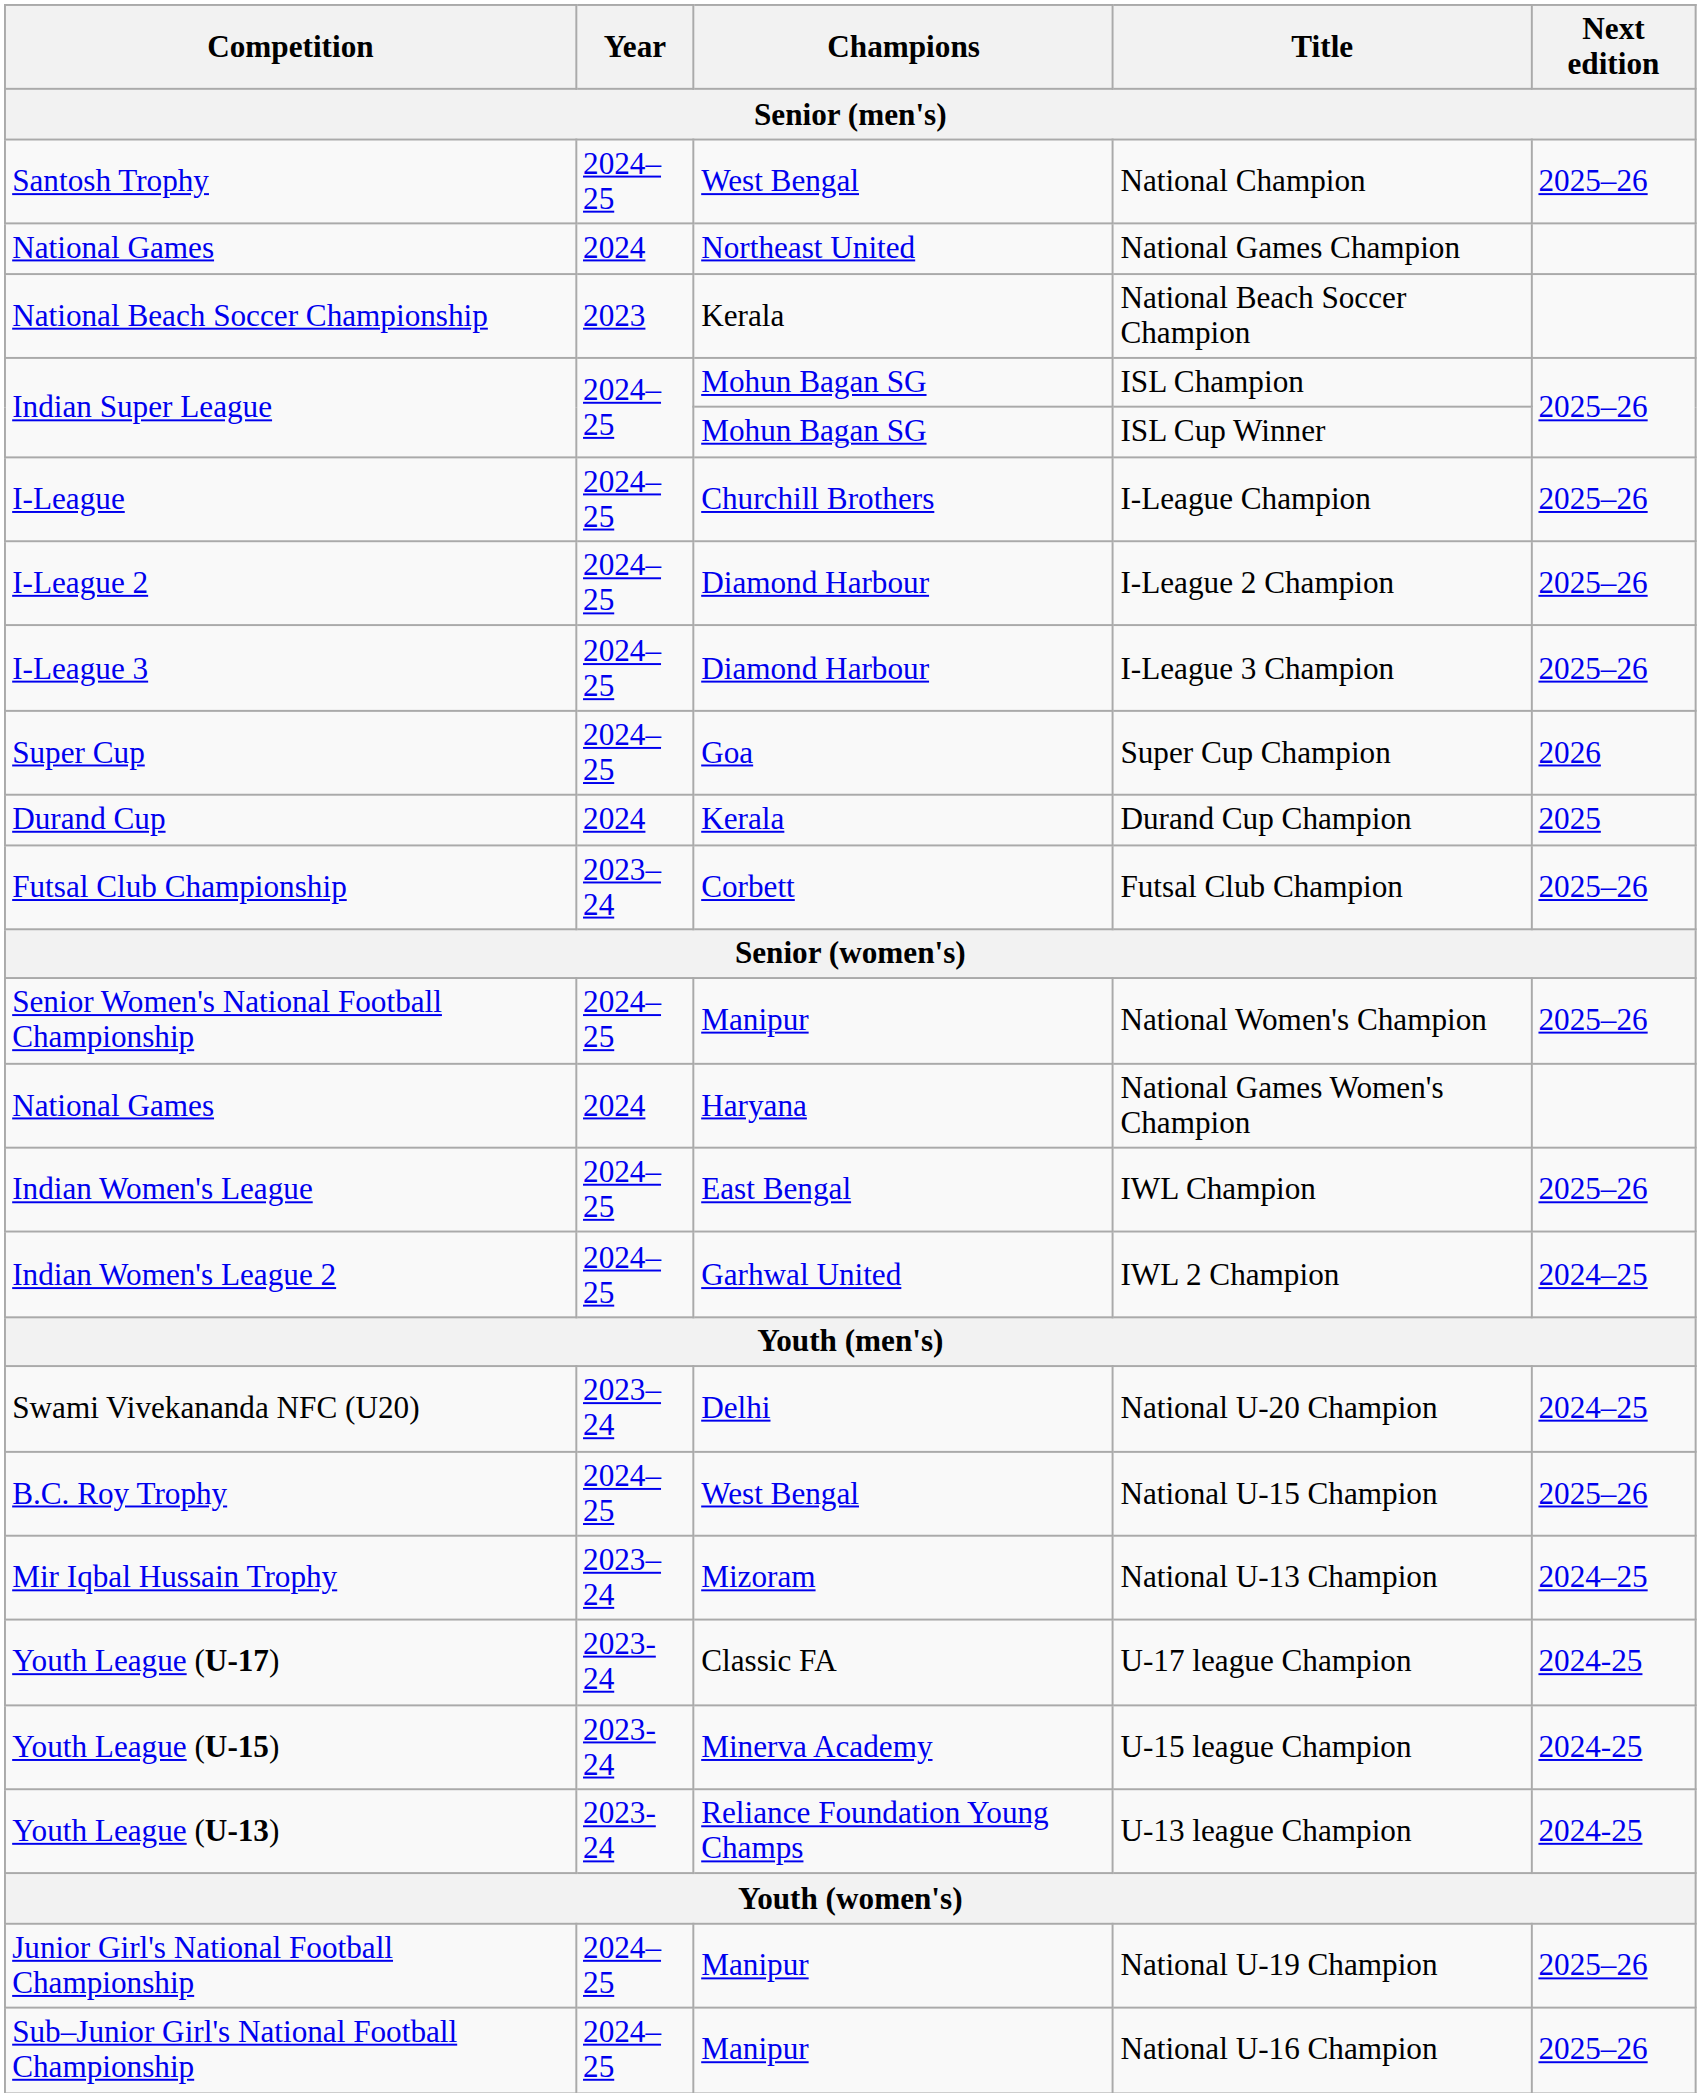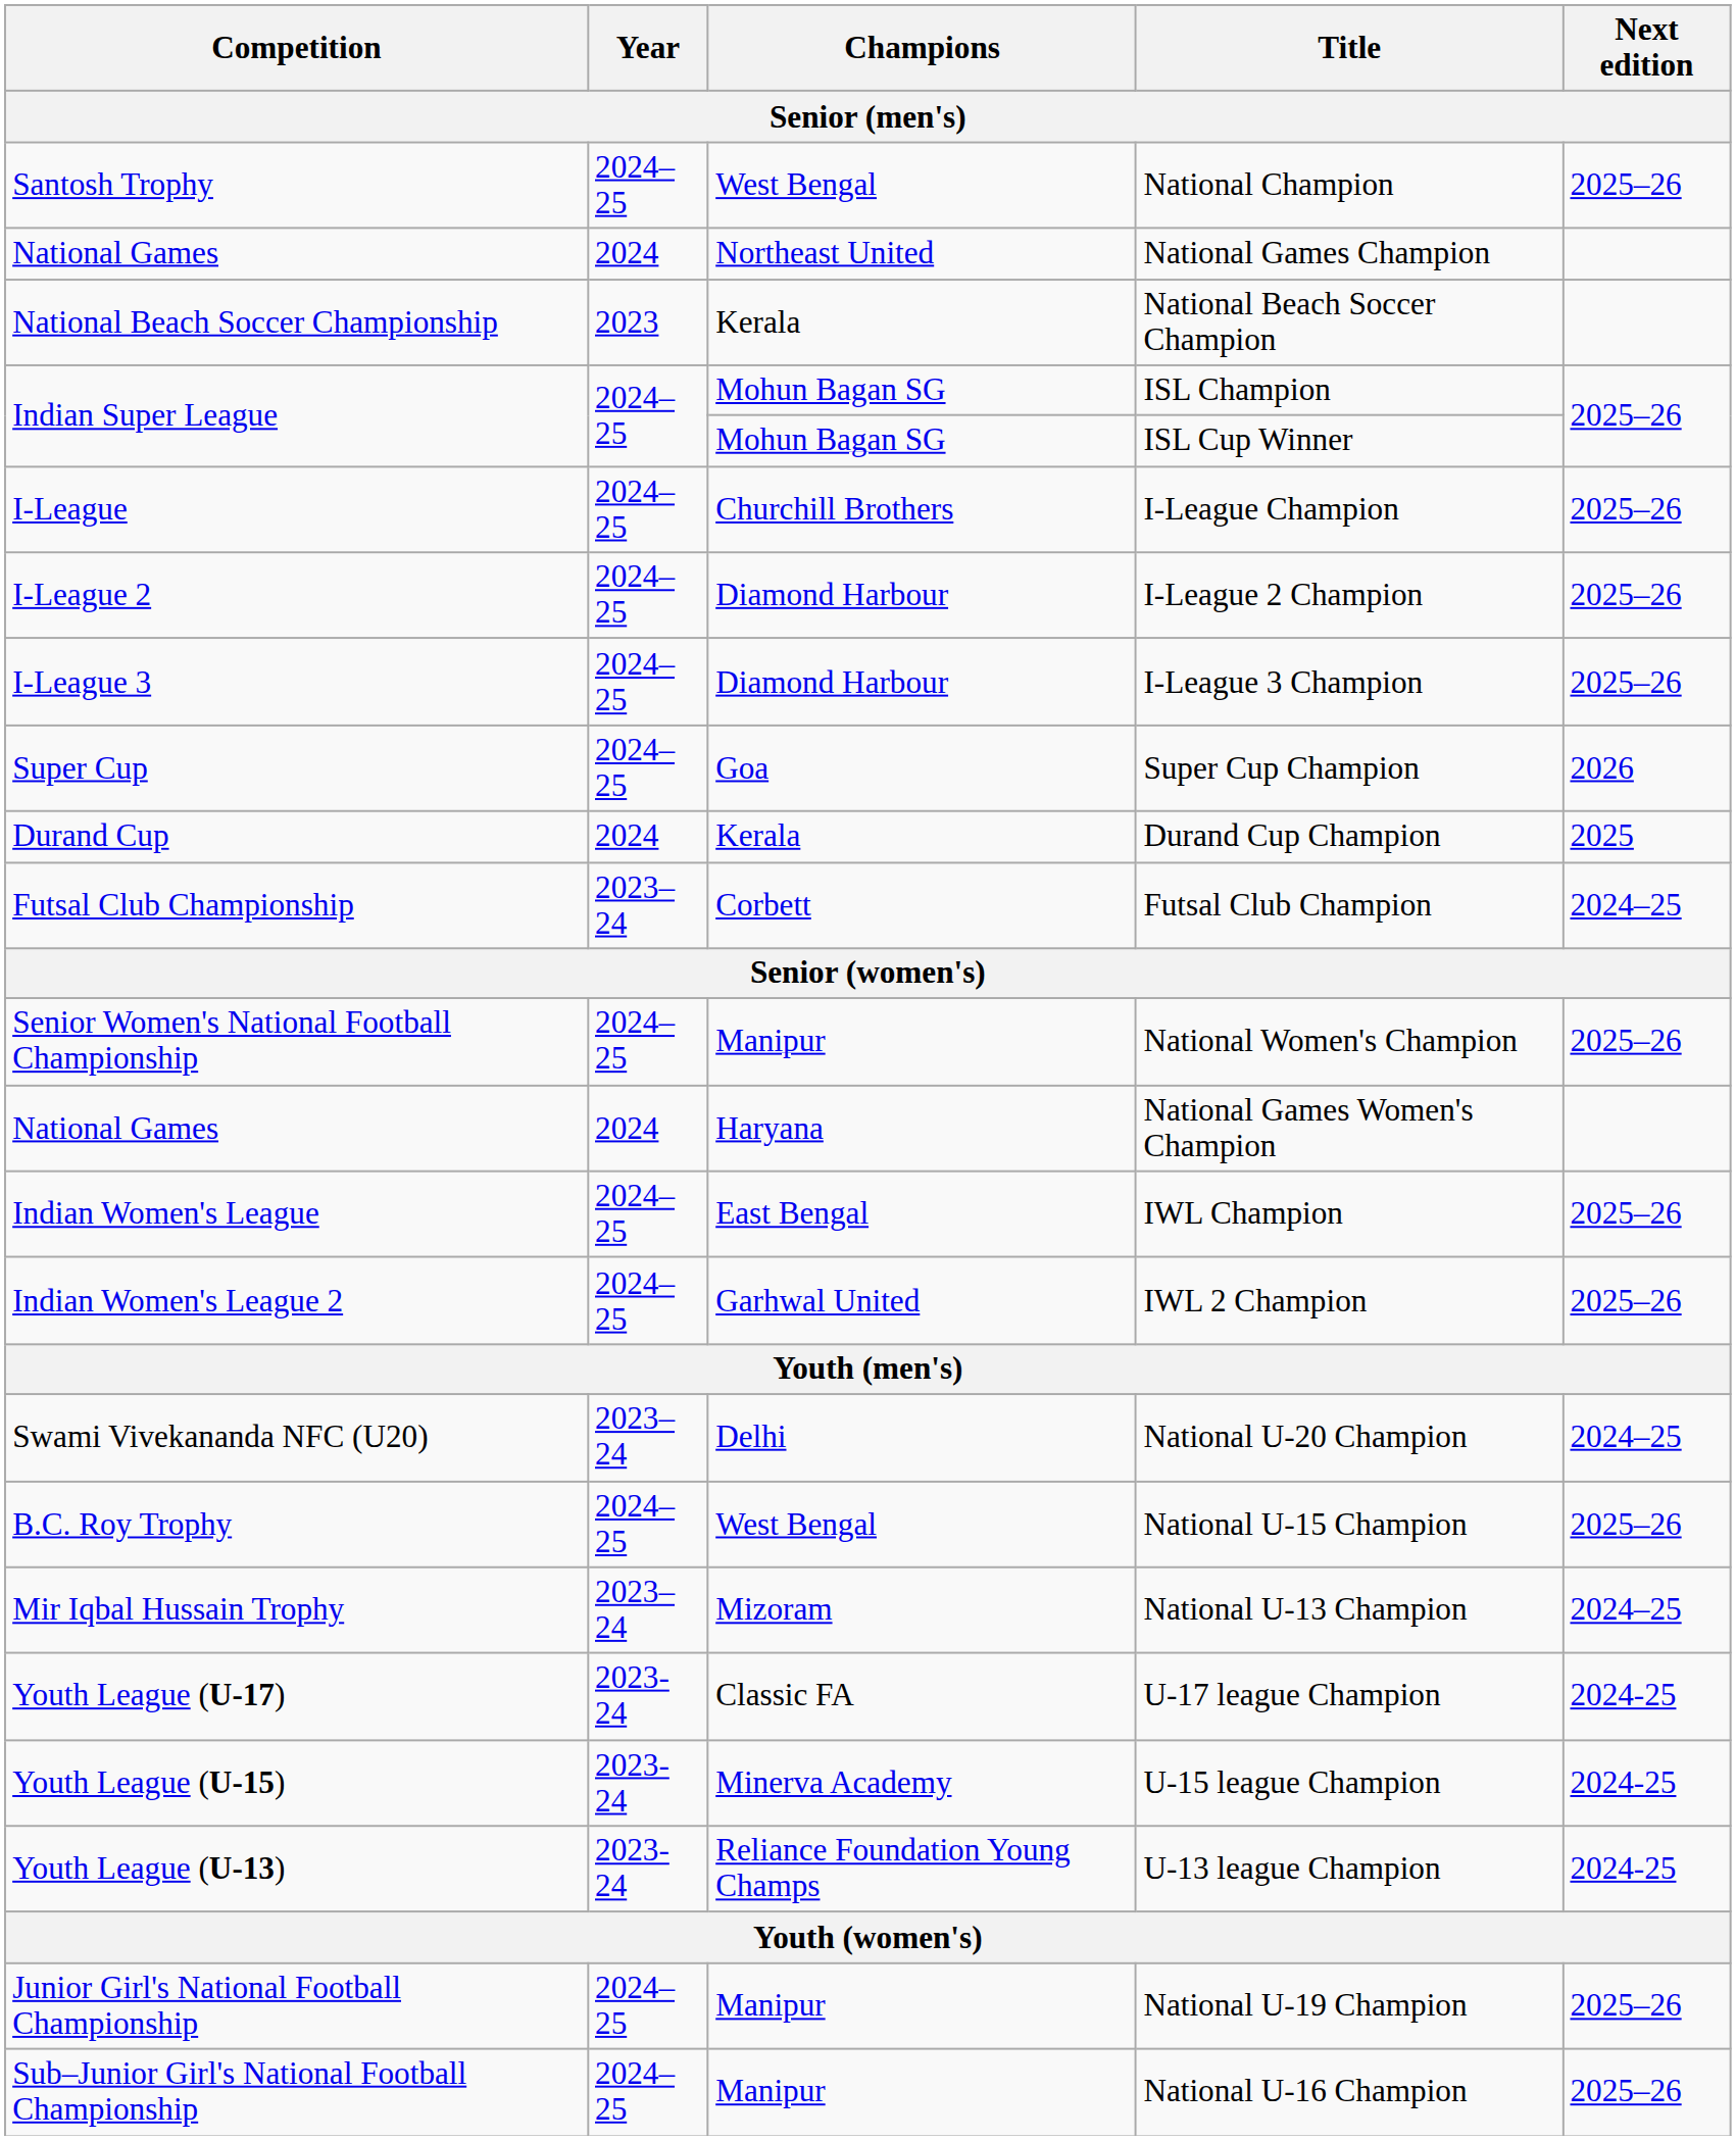Futsal Club Champion | Next edition: 2025–26 -> 2024–25
IWL 2 Champion | Next edition: 2024–25 -> 2025–26
